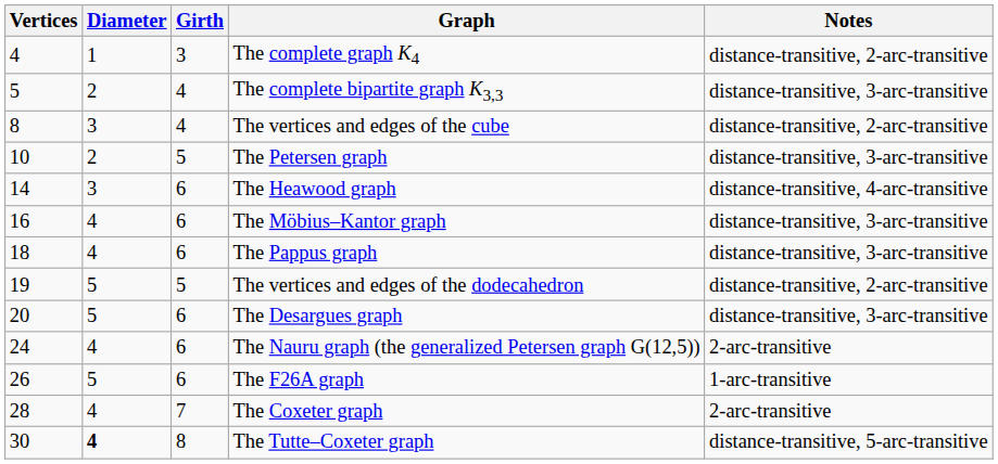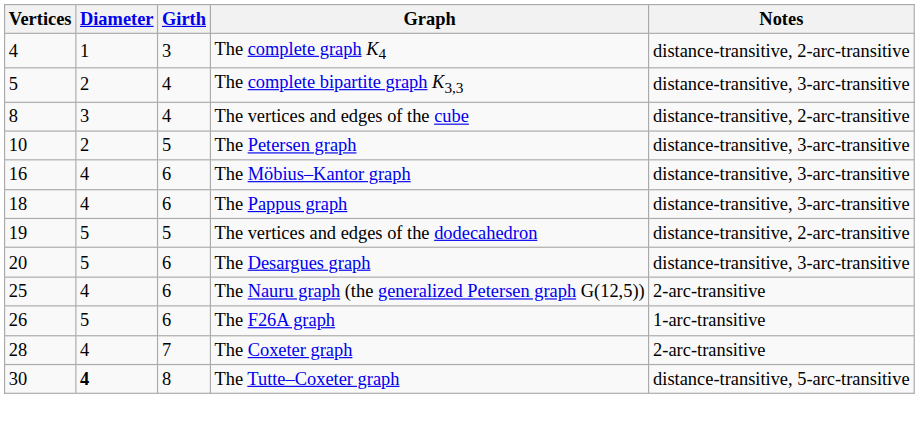- row: 14 | 3 | 6 | The Heawood graph | distance-transitive, 4-arc-transitive
The Nauru graph (the generalized Petersen graph G(12,5)) | Vertices: 24 -> 25
